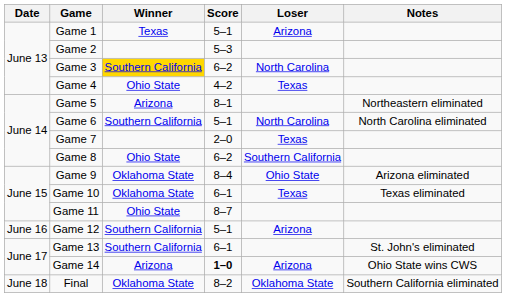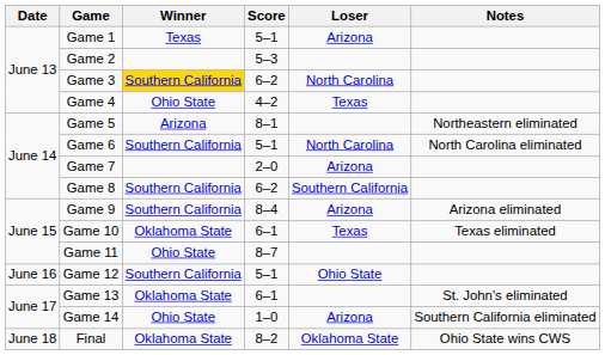Game 7 | Loser: Texas -> Arizona
Game 8 | Winner: Ohio State -> Southern California
Game 9 | Winner: Oklahoma State -> Southern California
Game 9 | Loser: Ohio State -> Arizona
Game 12 | Loser: Arizona -> Ohio State
Game 13 | Winner: Southern California -> Oklahoma State
Game 14 | Winner: Arizona -> Ohio State
Game 14 | Score: bold -> normal
Game 14 | Notes: Ohio State wins CWS -> Southern California eliminated
Final | Notes: Southern California eliminated -> Ohio State wins CWS
